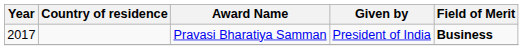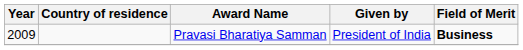Pravasi Bharatiya Samman | Year: 2017 -> 2009
